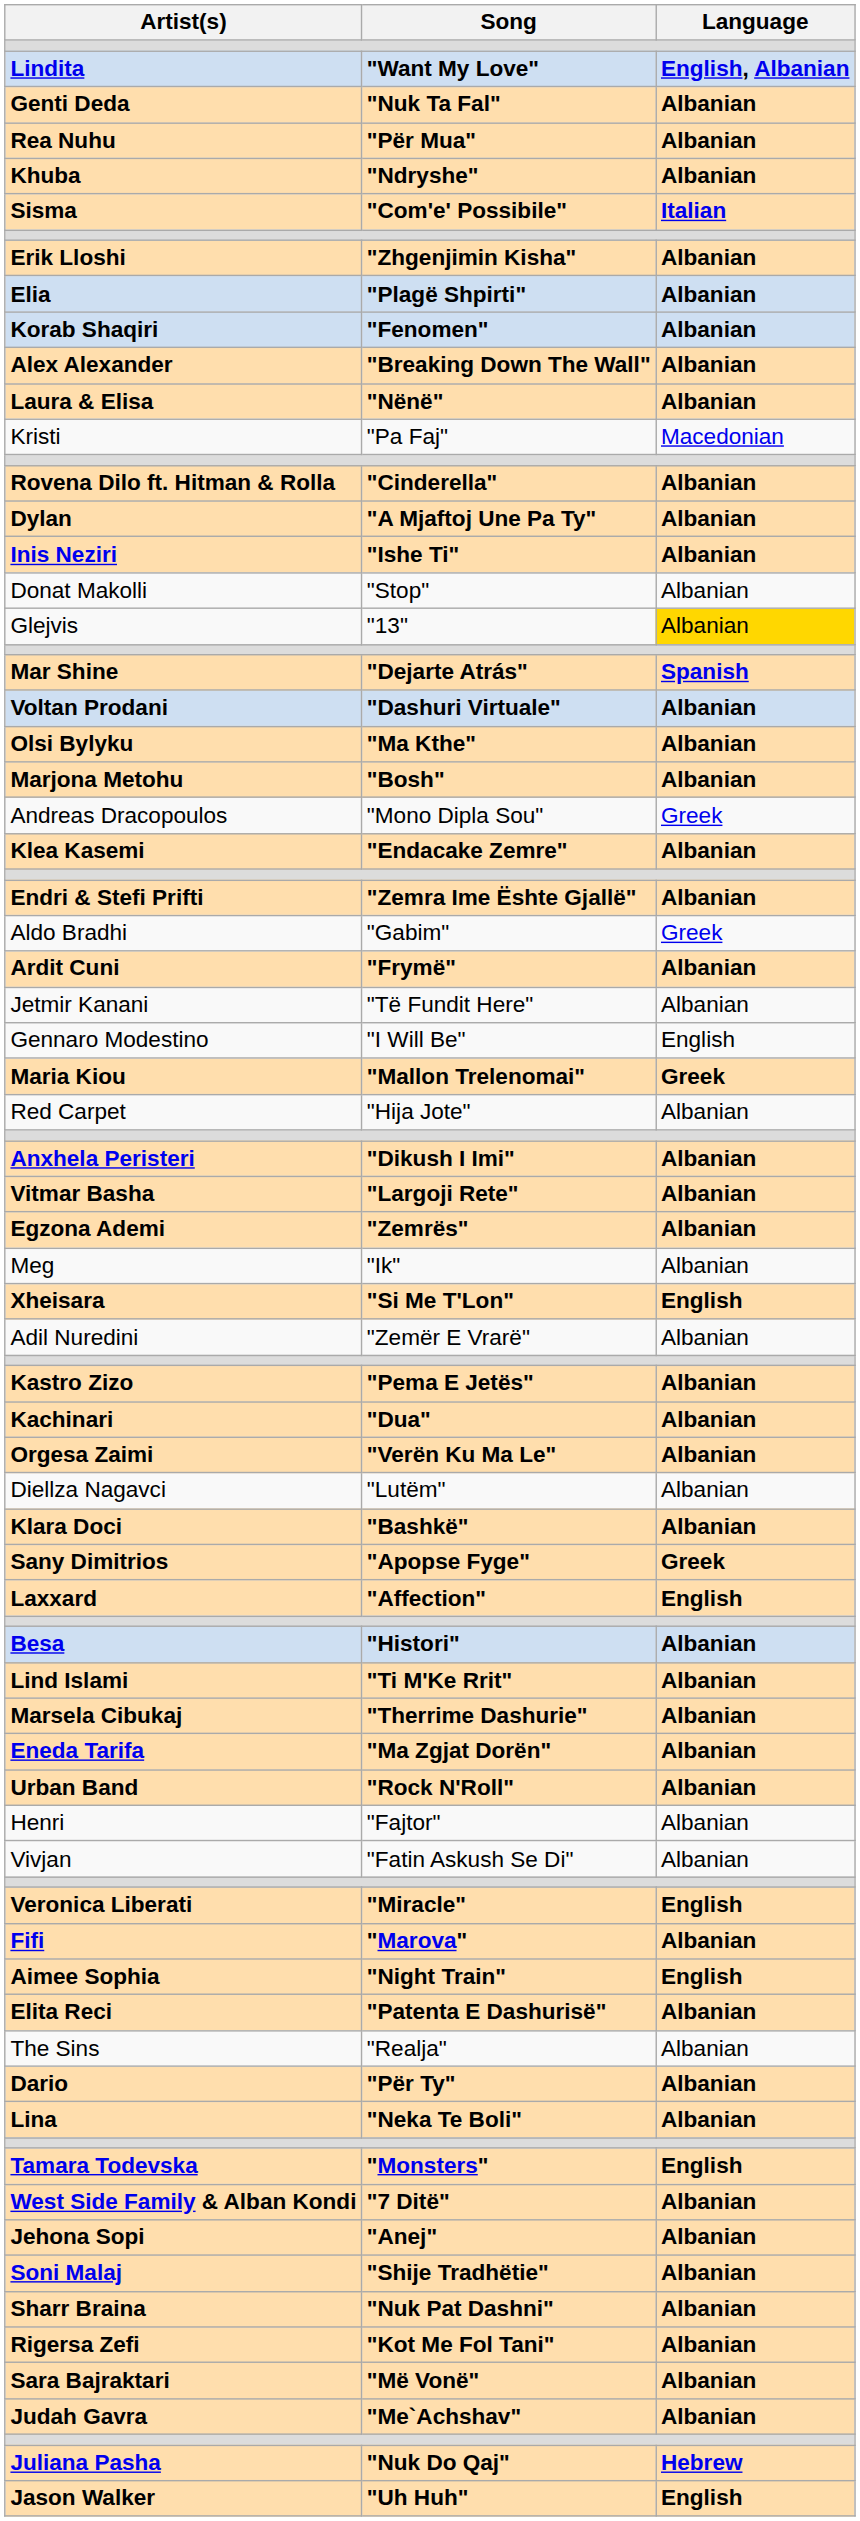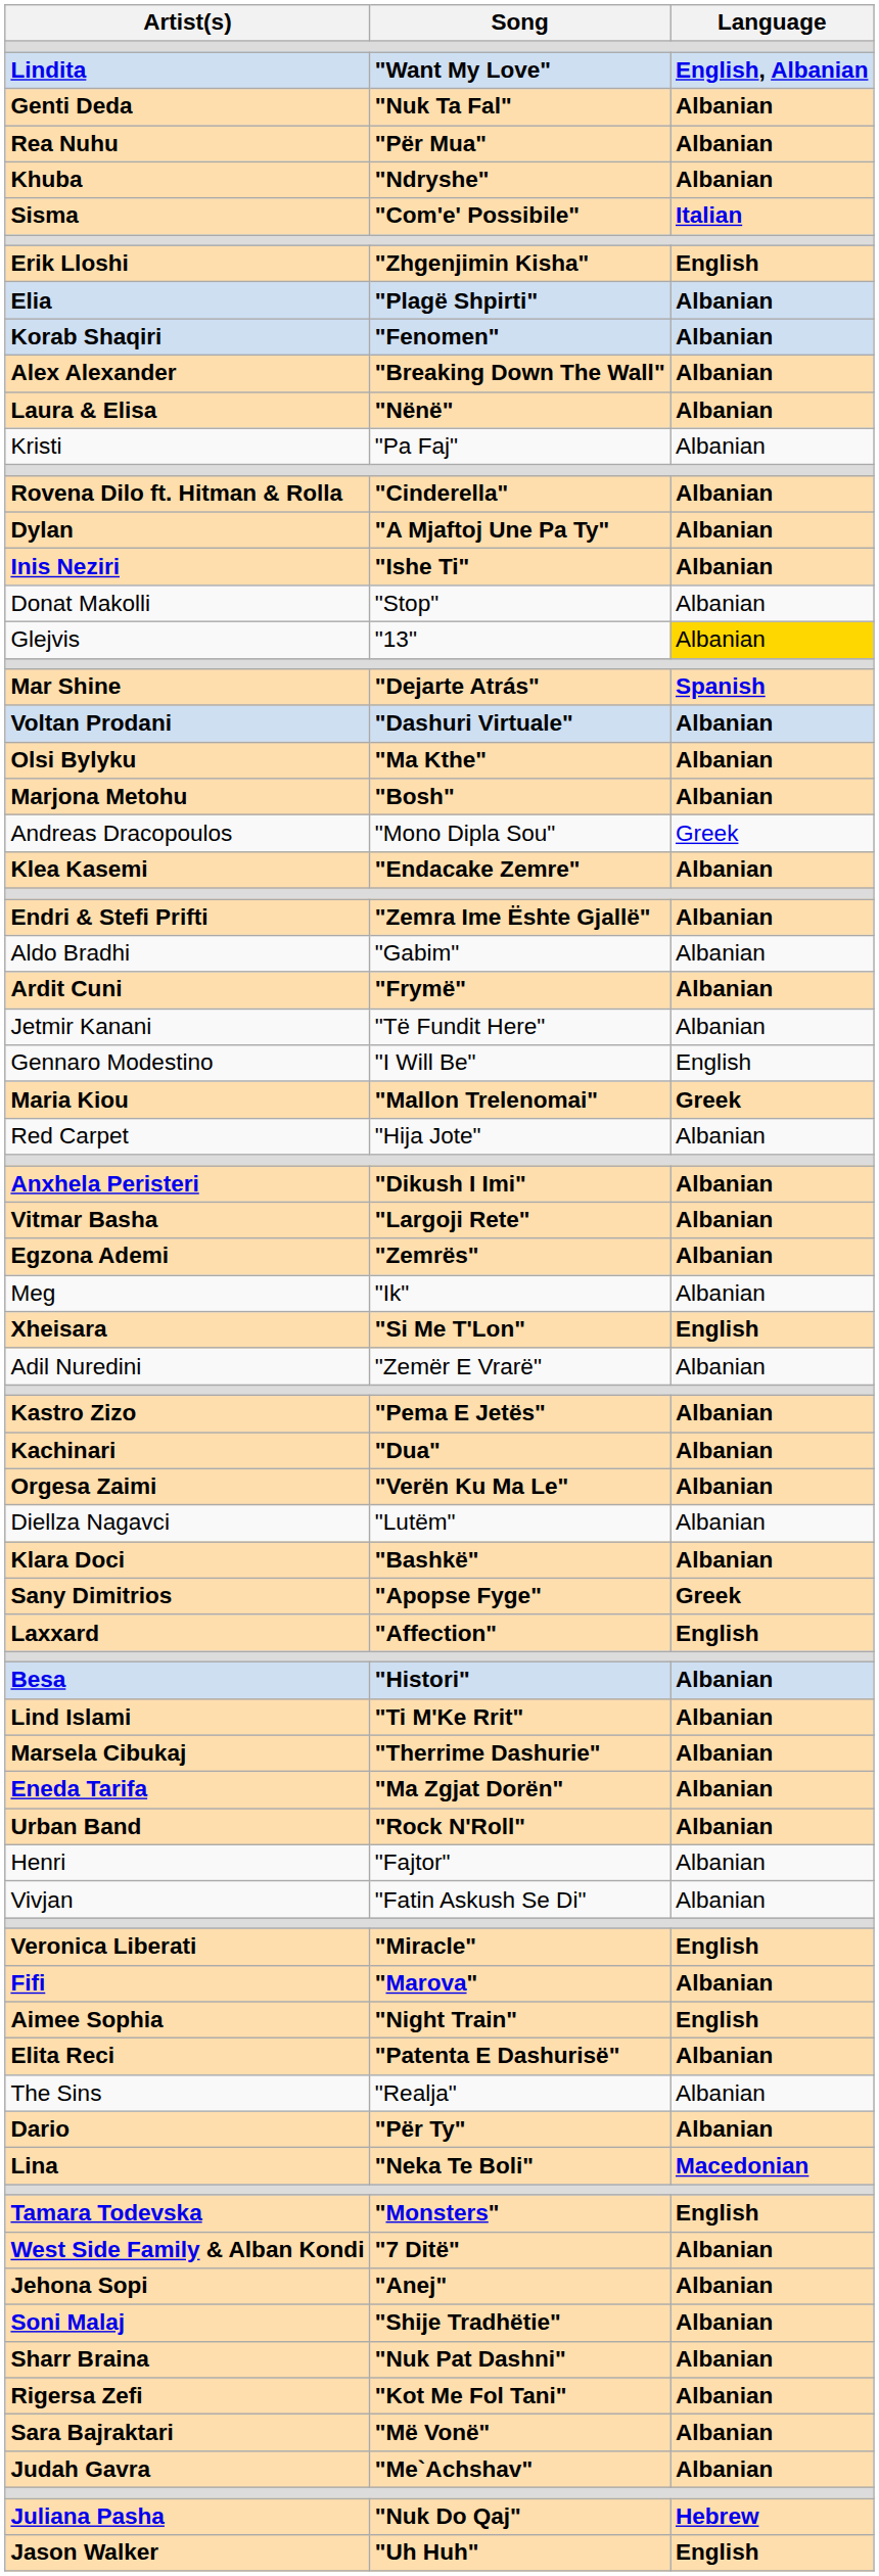Erik Lloshi | Language: Albanian -> English
Kristi | Language: Macedonian -> Albanian
Aldo Bradhi | Language: Greek -> Albanian
Lina | Language: Albanian -> Macedonian
